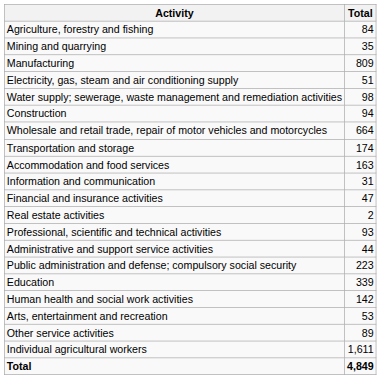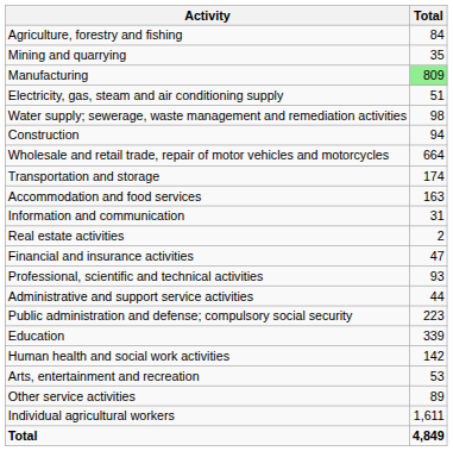Manufacturing | Total: no background -> lightgreen background
rows swapped: Financial and insurance activities <-> Real estate activities
